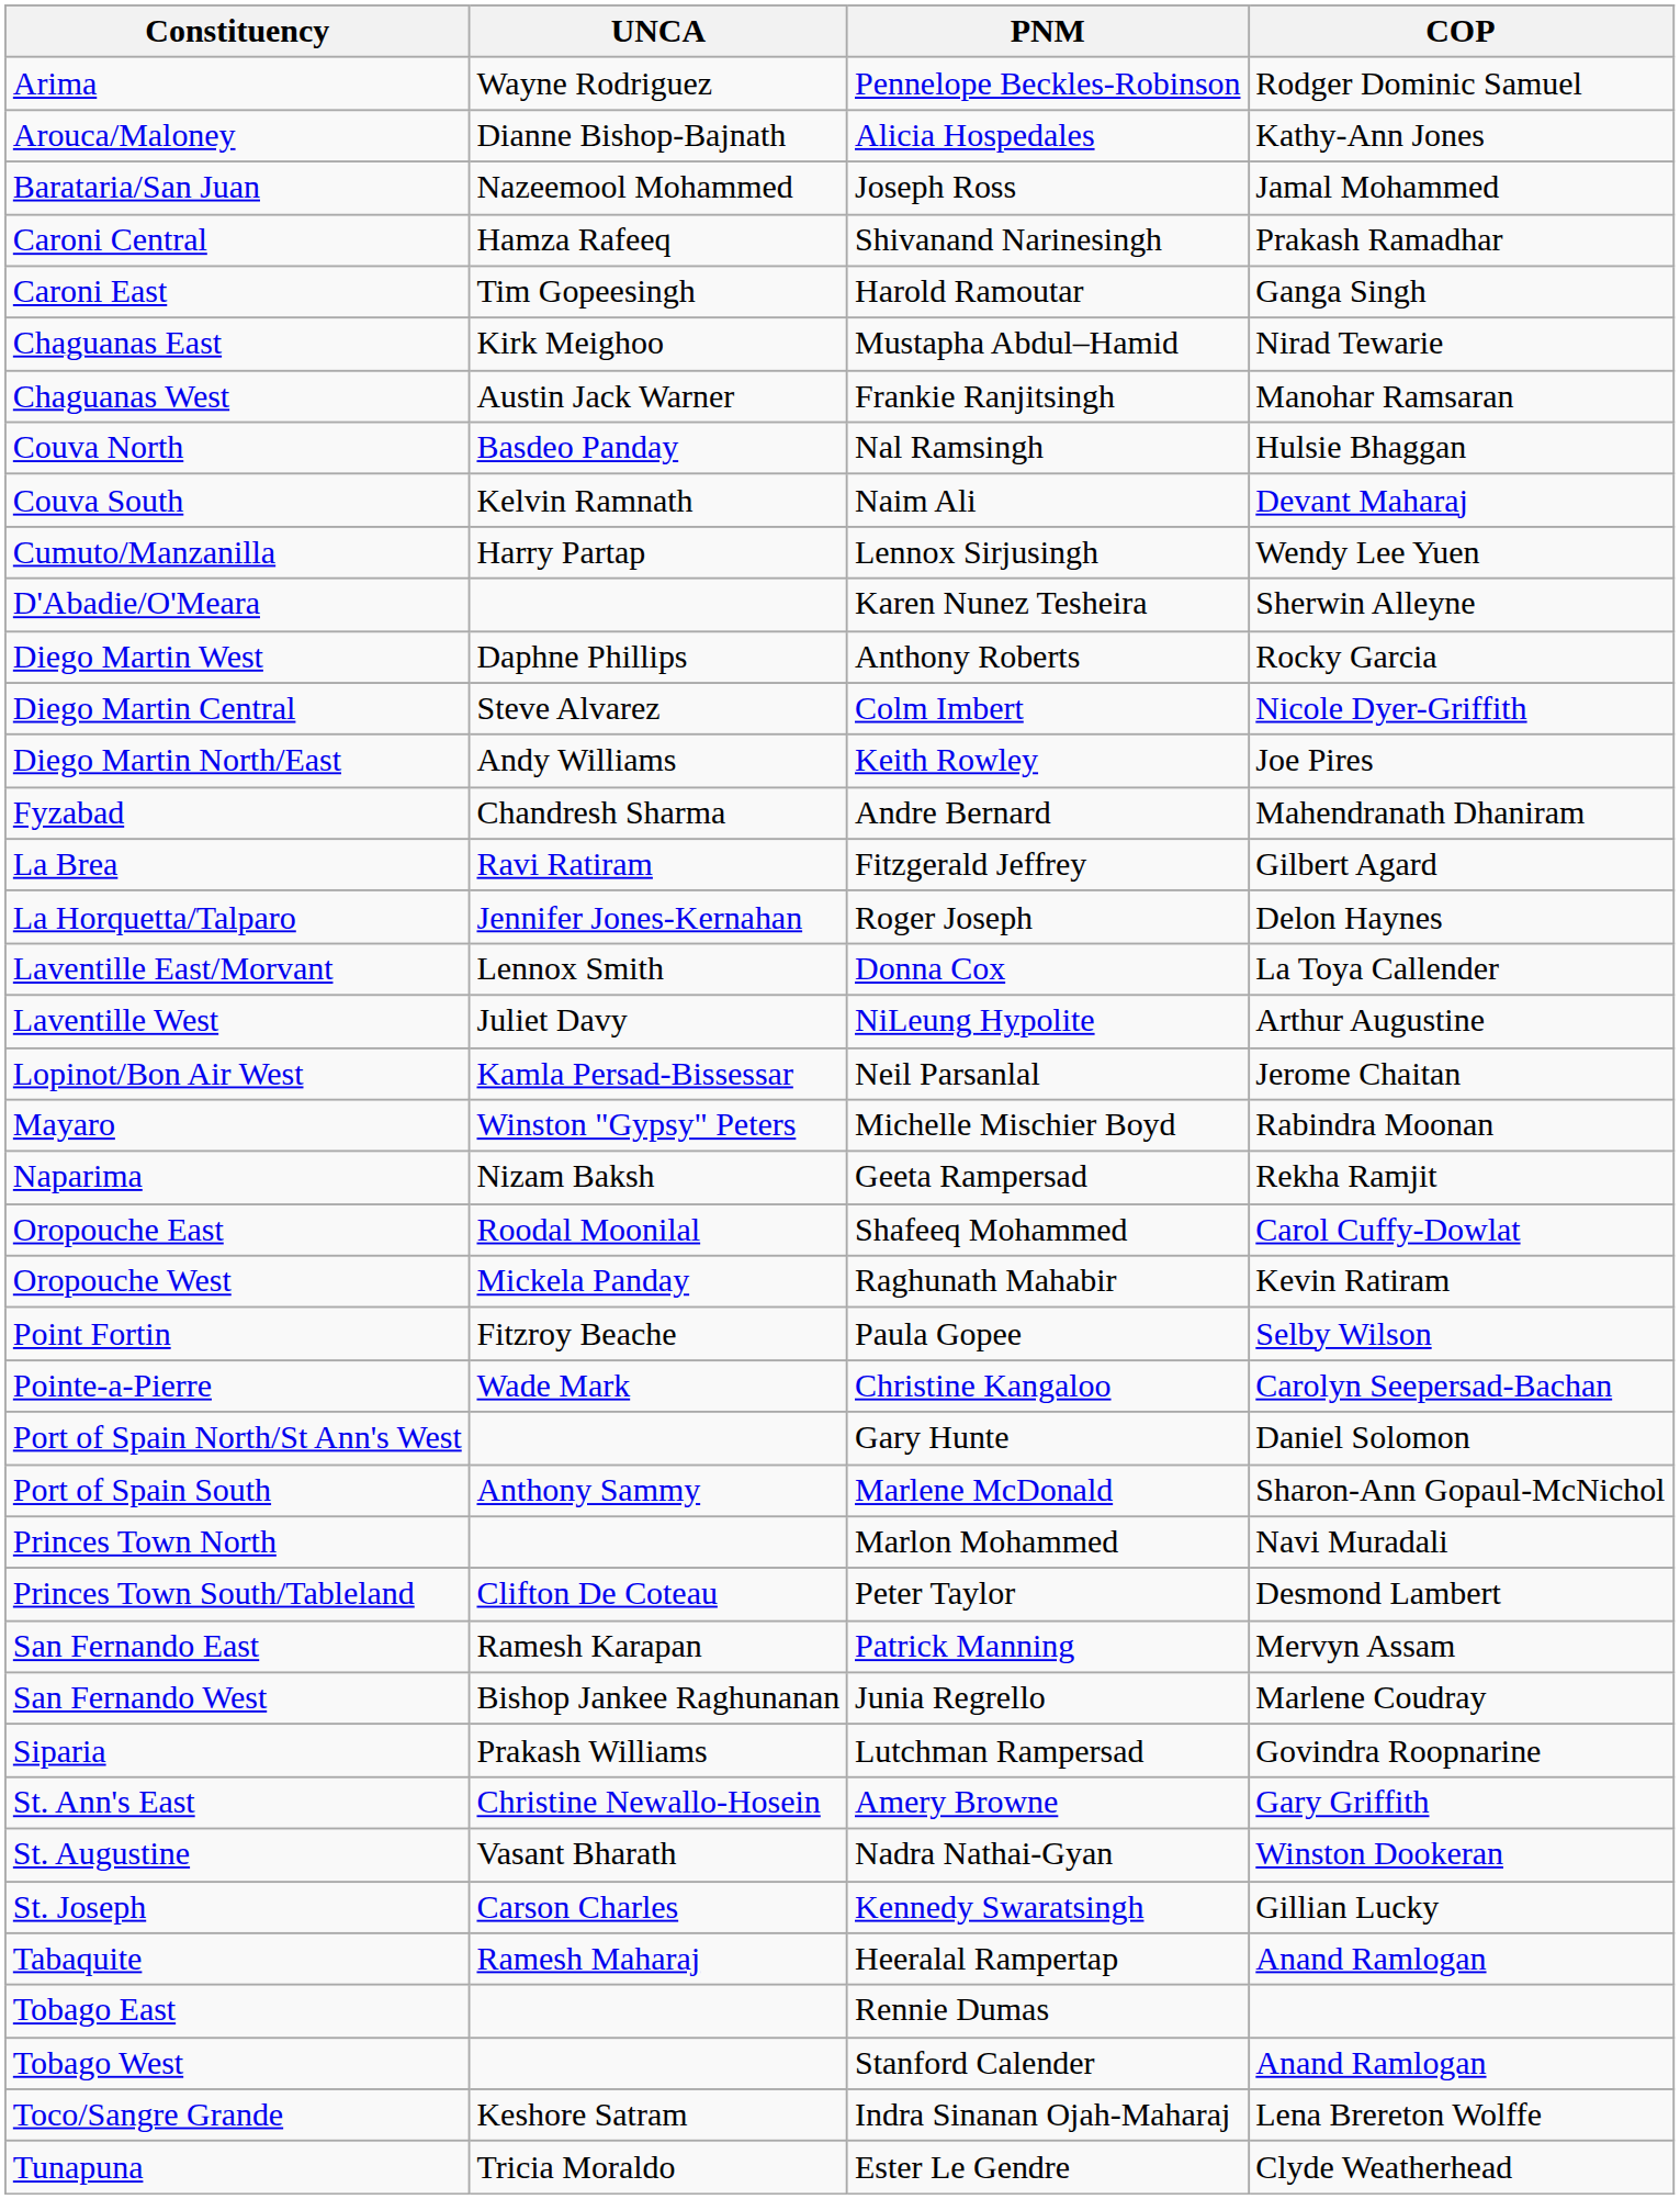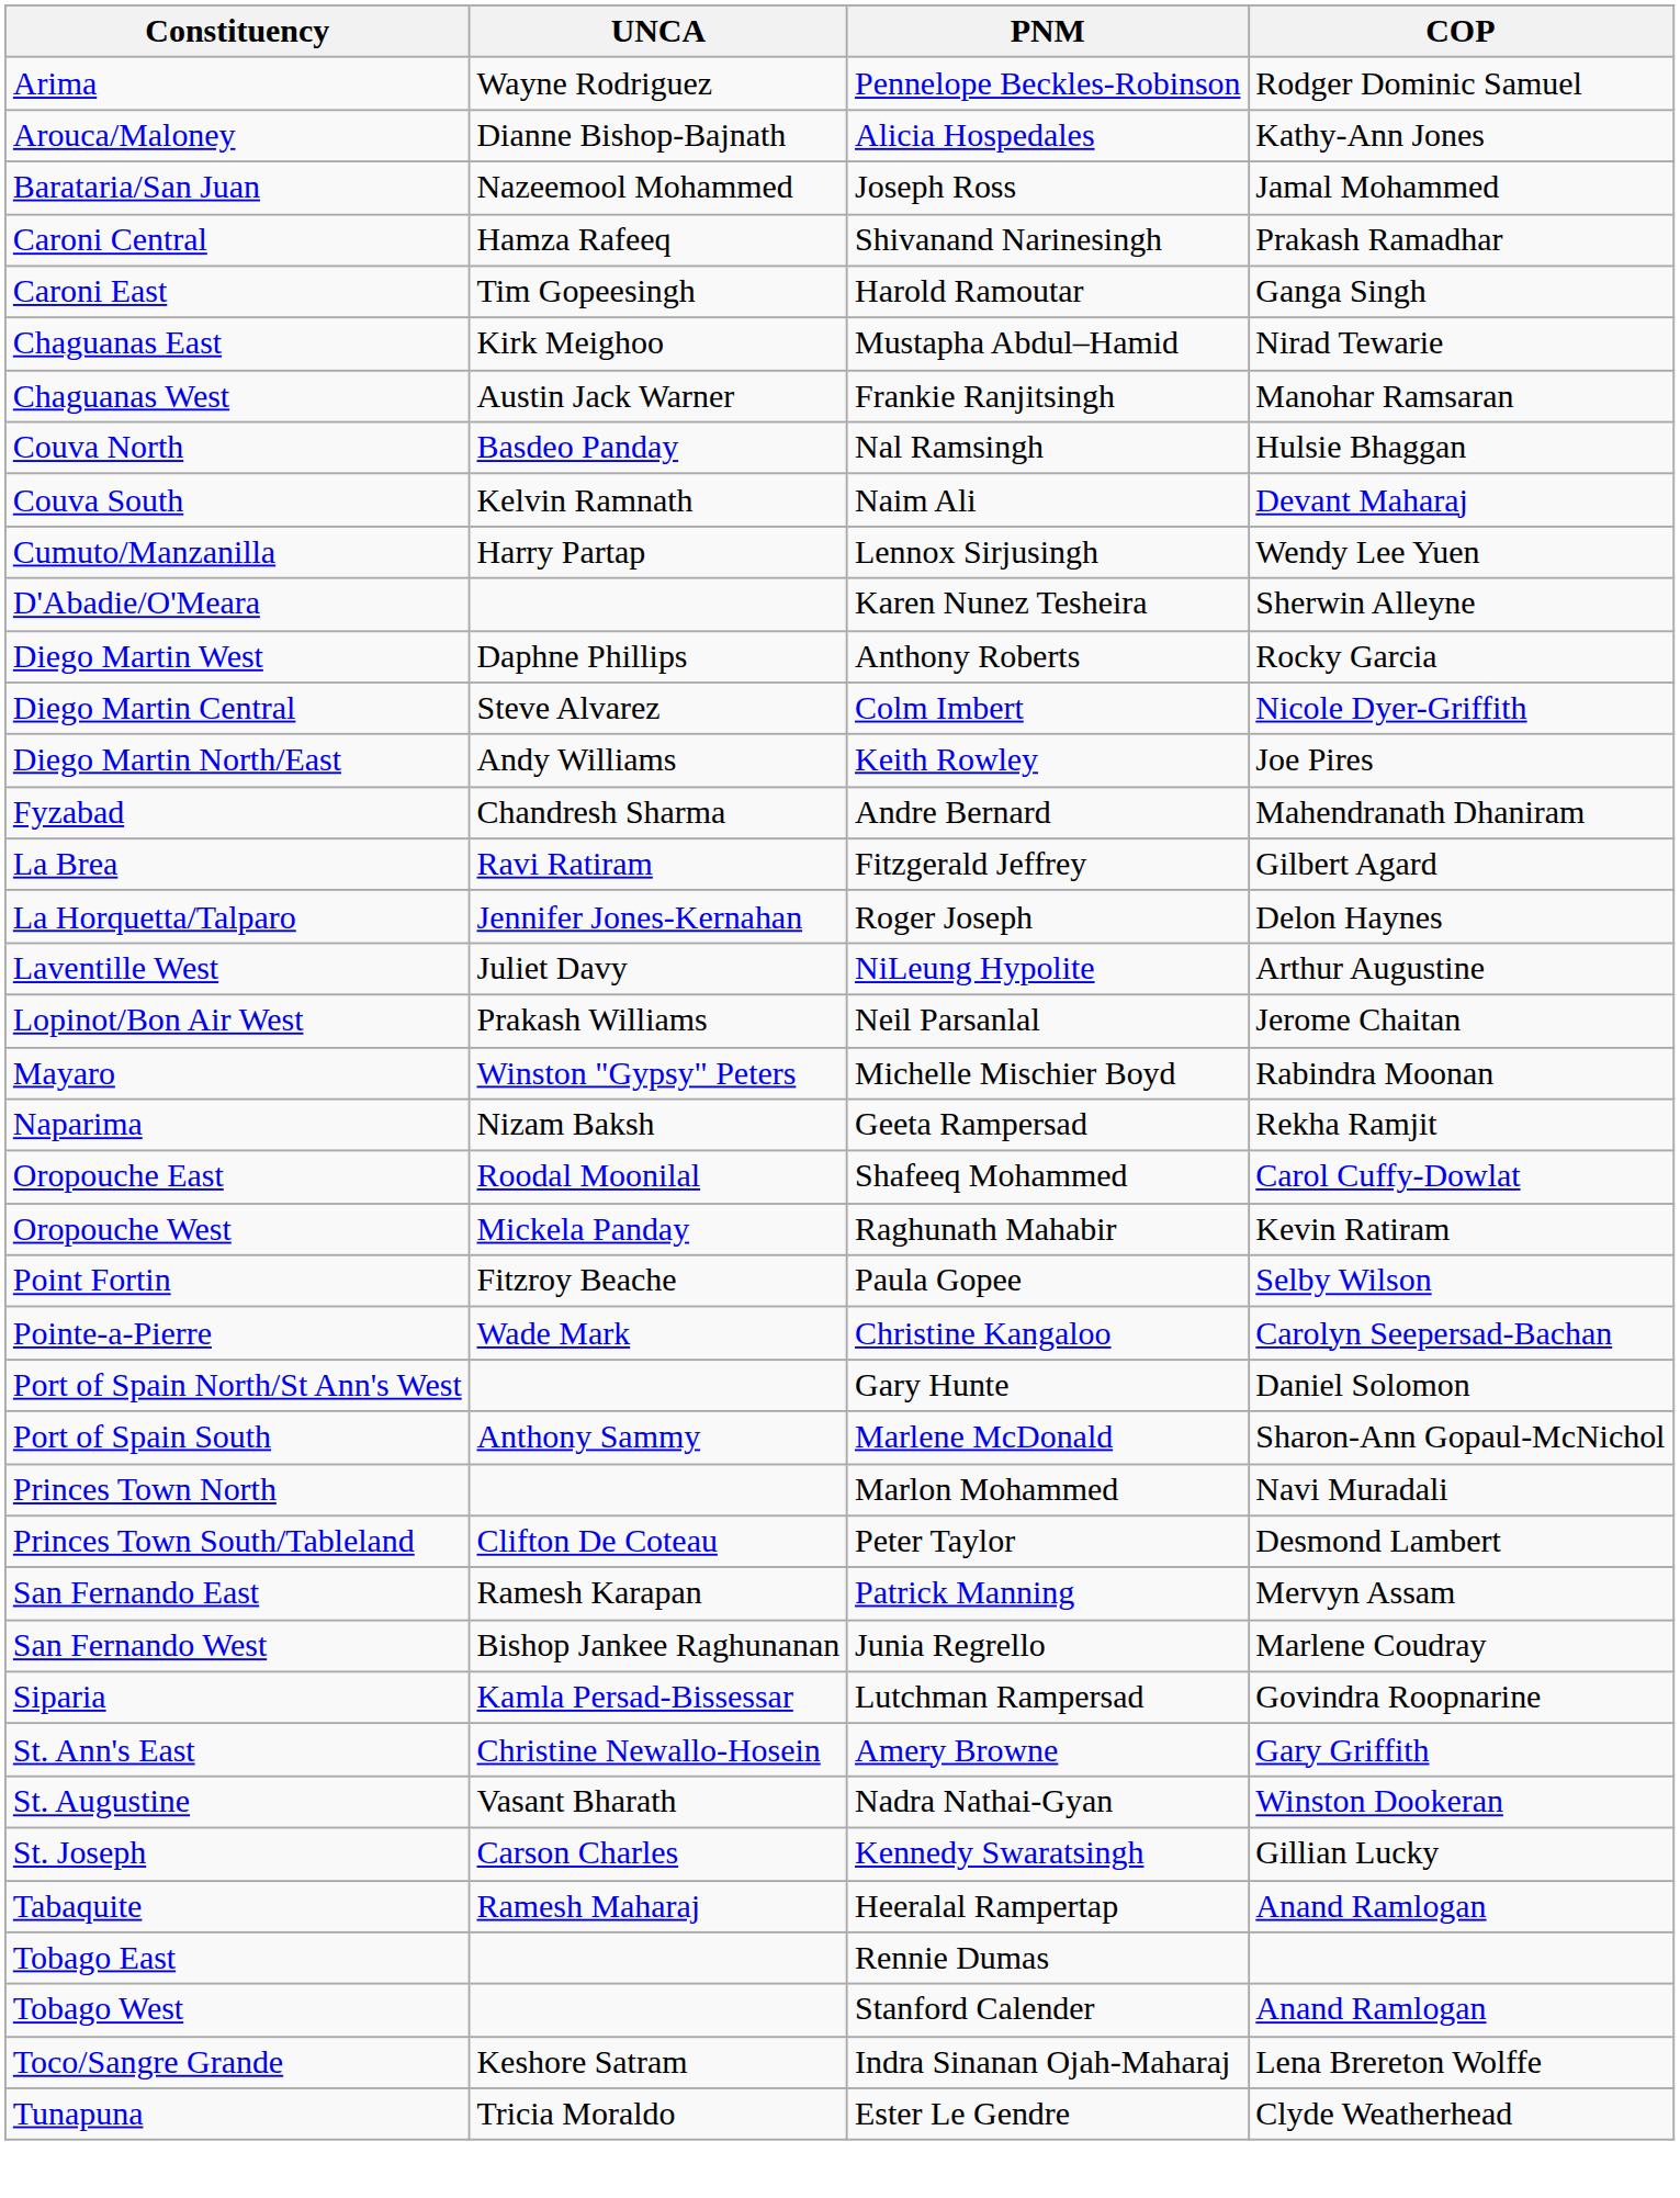- row: Laventille East/Morvant | Lennox Smith | Donna Cox | La Toya Callender
Lopinot/Bon Air West | UNCA: Kamla Persad-Bissessar -> Prakash Williams
Siparia | UNCA: Prakash Williams -> Kamla Persad-Bissessar
